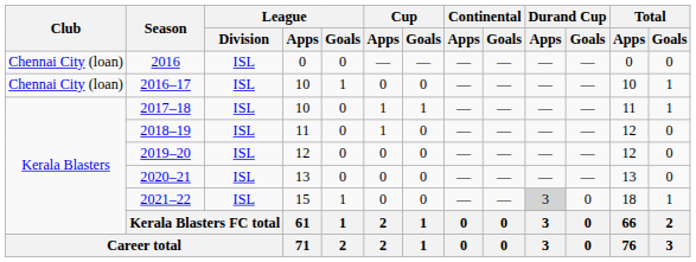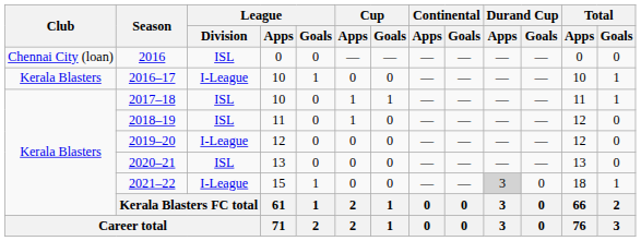2016–17 | Club: Chennai City (loan) -> Kerala Blasters
2016–17 | League / Division: ISL -> I-League
2019–20 | League / Division: ISL -> I-League
2021–22 | League / Division: ISL -> I-League
